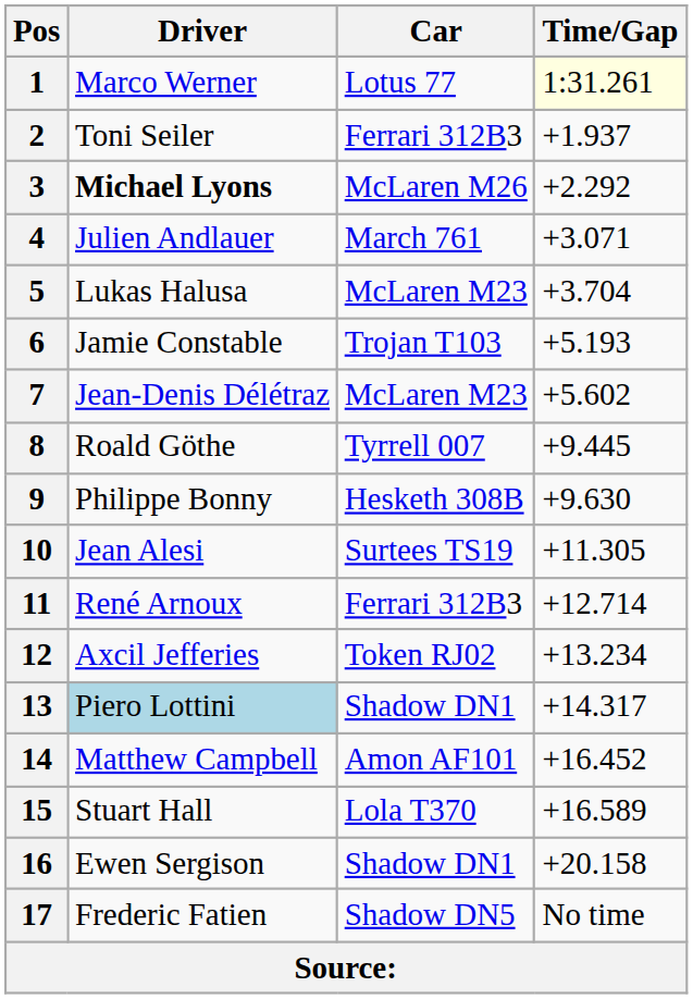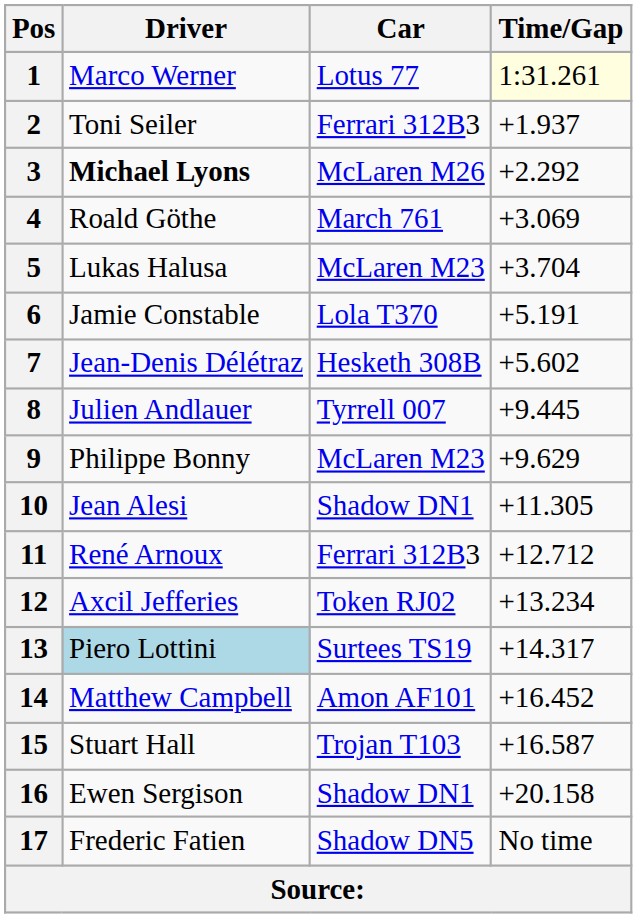4 | Driver: Julien Andlauer -> Roald Göthe
4 | Time/Gap: +3.071 -> +3.069
6 | Car: Trojan T103 -> Lola T370
6 | Time/Gap: +5.193 -> +5.191
7 | Car: McLaren M23 -> Hesketh 308B
8 | Driver: Roald Göthe -> Julien Andlauer
9 | Car: Hesketh 308B -> McLaren M23
9 | Time/Gap: +9.630 -> +9.629
10 | Car: Surtees TS19 -> Shadow DN1
11 | Time/Gap: +12.714 -> +12.712
13 | Car: Shadow DN1 -> Surtees TS19
15 | Car: Lola T370 -> Trojan T103
15 | Time/Gap: +16.589 -> +16.587
